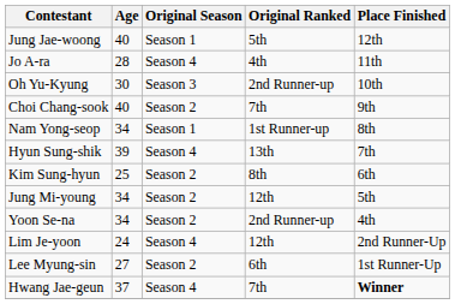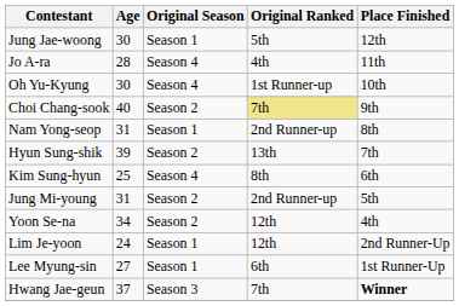Jung Jae-woong | Age: 40 -> 30
Oh Yu-Kyung | Original Season: Season 3 -> Season 4
Oh Yu-Kyung | Original Ranked: 2nd Runner-up -> 1st Runner-up
Choi Chang-sook | Original Ranked: no background -> khaki background
Nam Yong-seop | Age: 34 -> 31
Nam Yong-seop | Original Ranked: 1st Runner-up -> 2nd Runner-up
Hyun Sung-shik | Original Season: Season 4 -> Season 2
Kim Sung-hyun | Original Season: Season 2 -> Season 4
Jung Mi-young | Age: 34 -> 31
Jung Mi-young | Original Ranked: 12th -> 2nd Runner-up
Yoon Se-na | Original Ranked: 2nd Runner-up -> 12th
Lim Je-yoon | Original Season: Season 4 -> Season 1
Lee Myung-sin | Original Season: Season 2 -> Season 1
Hwang Jae-geun | Original Season: Season 4 -> Season 3
